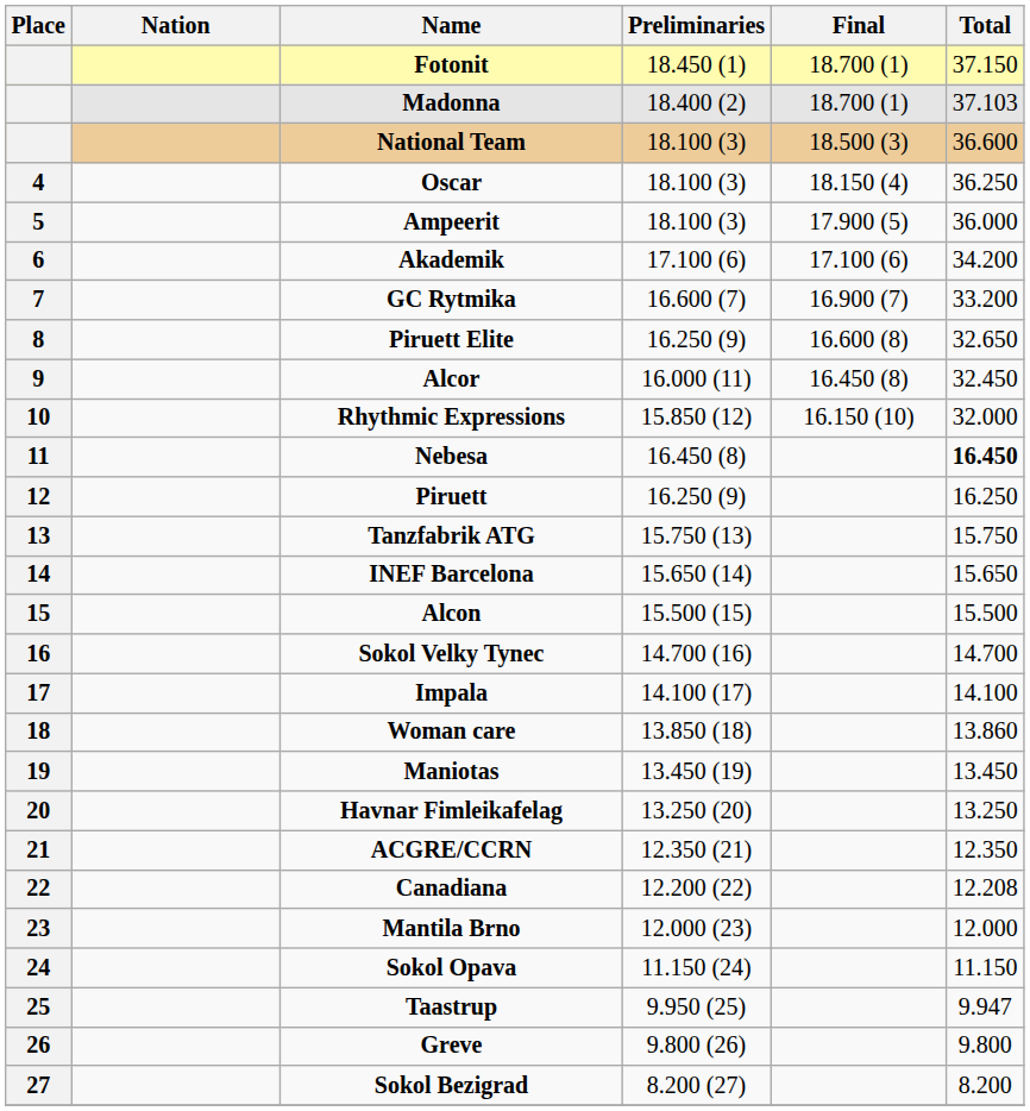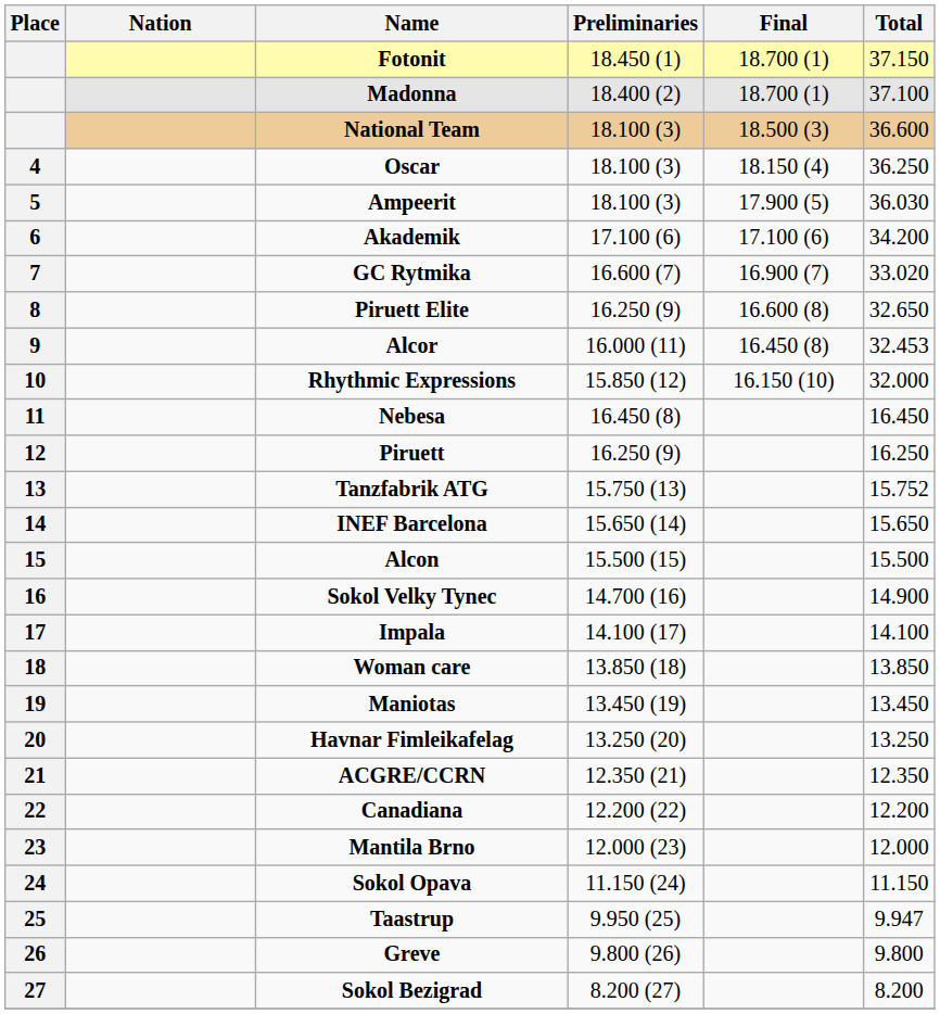Madonna | Total: 37.103 -> 37.100
Ampeerit | Total: 36.000 -> 36.030
GC Rytmika | Total: 33.200 -> 33.020
Alcor | Total: 32.450 -> 32.453
Nebesa | Total: bold -> normal
Tanzfabrik ATG | Total: 15.750 -> 15.752
Sokol Velky Tynec | Total: 14.700 -> 14.900
Woman care | Total: 13.860 -> 13.850
Canadiana | Total: 12.208 -> 12.200
